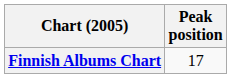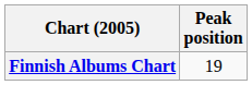Finnish Albums Chart | Peak position: 17 -> 19
